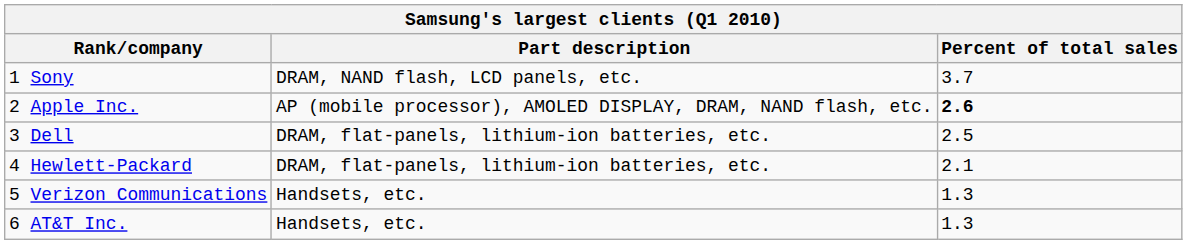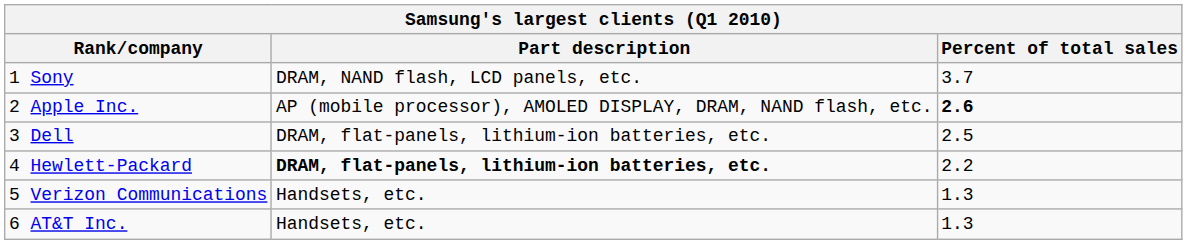4 Hewlett-Packard | Part description: normal -> bold
4 Hewlett-Packard | Percent of total sales: 2.1 -> 2.2
